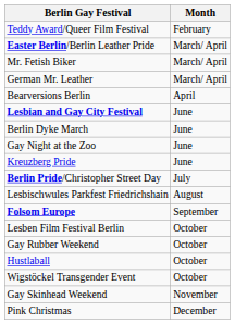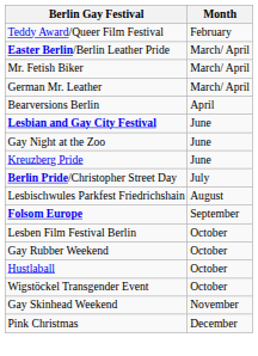- row: Berlin Dyke March | June
